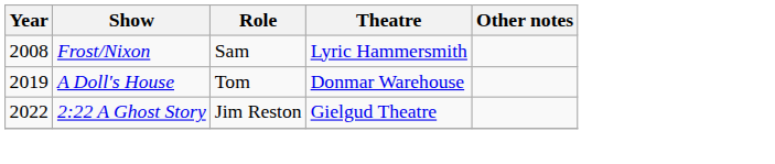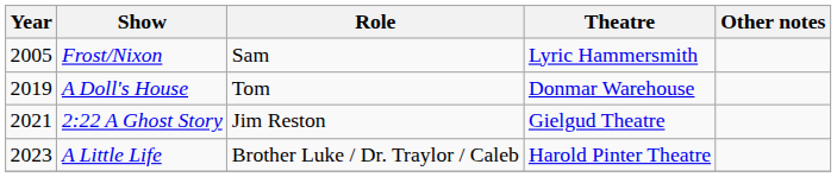Frost/Nixon | Year: 2008 -> 2005
2:22 A Ghost Story | Year: 2022 -> 2021
+ row: 2023 | A Little Life | Brother Luke / Dr. Traylor / Caleb | Harold Pinter Theatre
